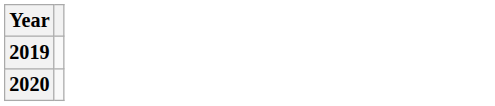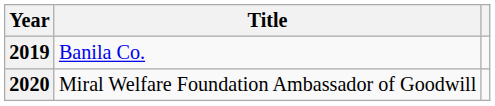+ column: Title | Banila Co. | Miral Welfare Foundation Ambassador of Goodwill
